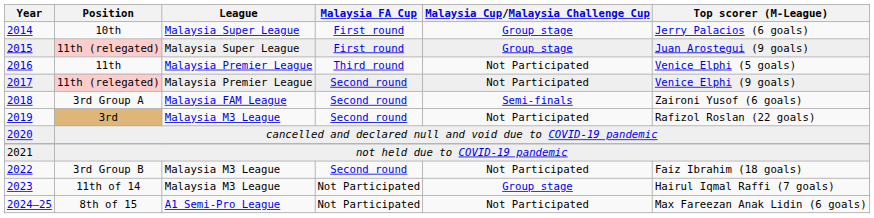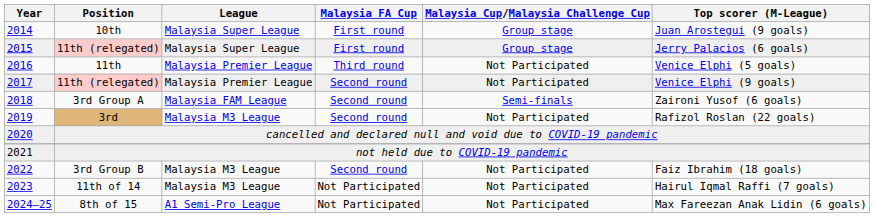10th | Top scorer (M-League): Jerry Palacios (6 goals) -> Juan Arostegui (9 goals)
2015 / 11th (relegated) | Top scorer (M-League): Juan Arostegui (9 goals) -> Jerry Palacios (6 goals)
11th of 14 | Malaysia Cup/Malaysia Challenge Cup: Group stage -> Not Participated
